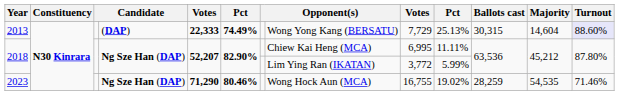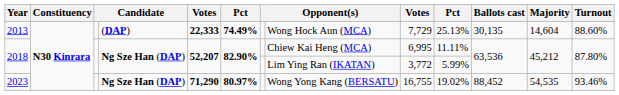2013 | column 8: Wong Yong Kang (BERSATU) -> Wong Hock Aun (MCA)
2013 | Ballots cast: 30,315 -> 30,135
2013 | Turnout: lavender background -> no background
2023 | column 6: 80.46% -> 80.97%
2023 | column 8: Wong Hock Aun (MCA) -> Wong Yong Kang (BERSATU)
2023 | Ballots cast: 28,259 -> 88,452
2023 | Turnout: 71.46% -> 93.46%
